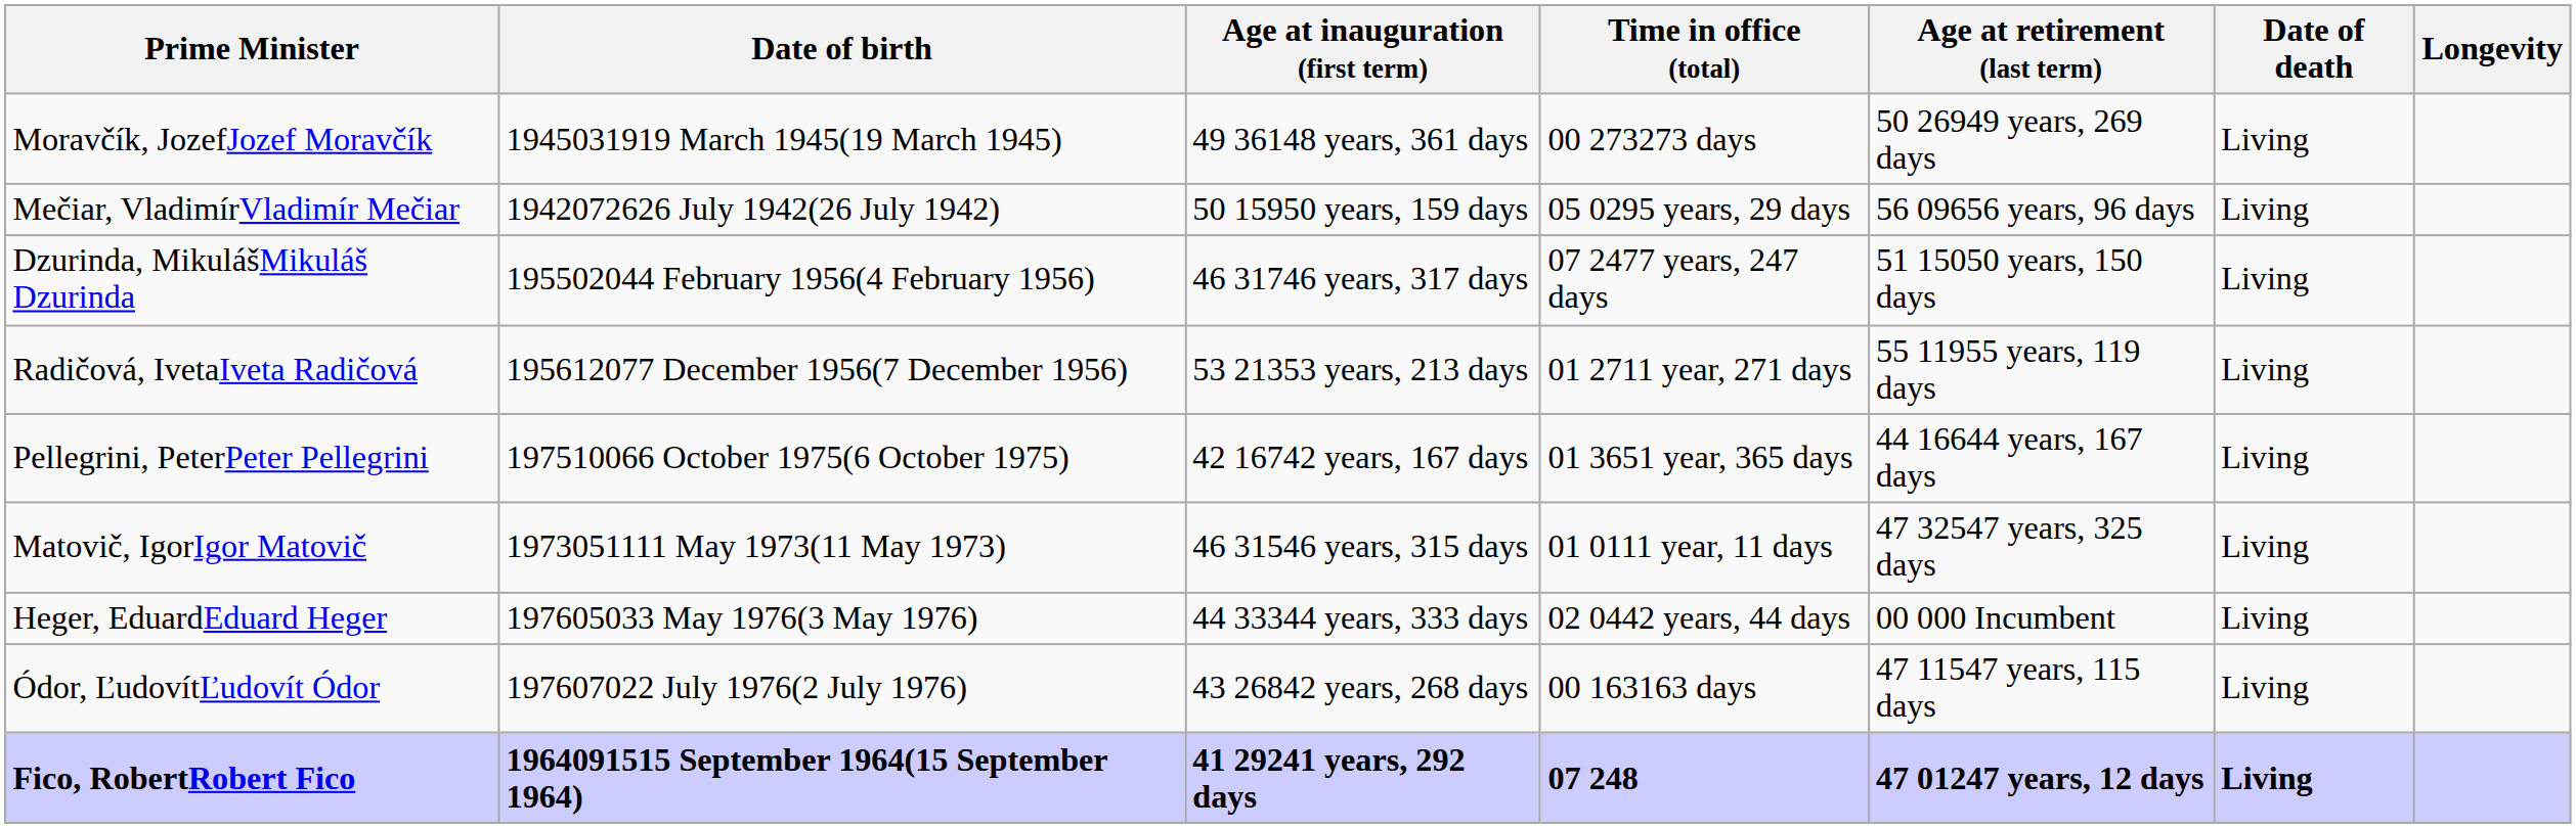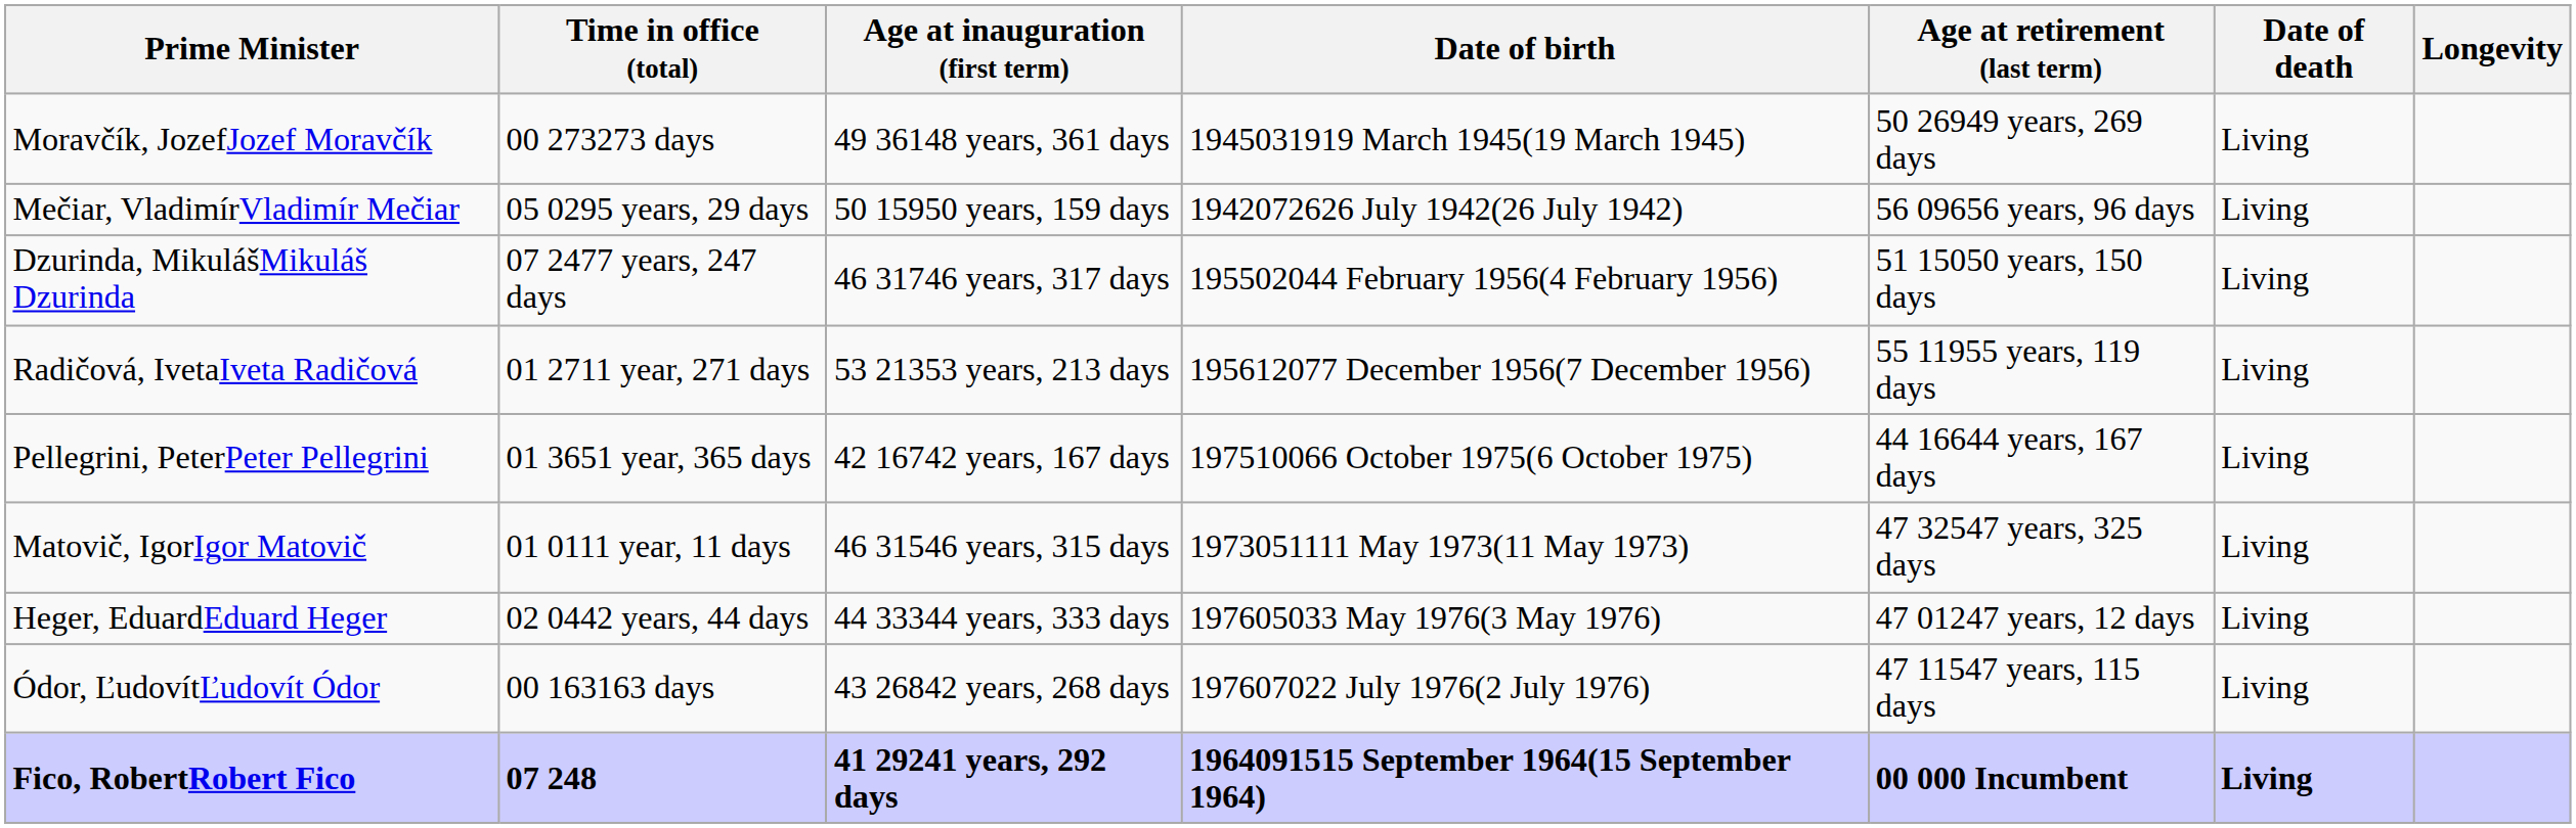columns swapped: Date of birth <-> Time in office (total)
Heger, EduardEduard Heger | Age at retirement (last term): 00 000 Incumbent -> 47 01247 years, 12 days
Fico, RobertRobert Fico | Age at retirement (last term): 47 01247 years, 12 days -> 00 000 Incumbent
